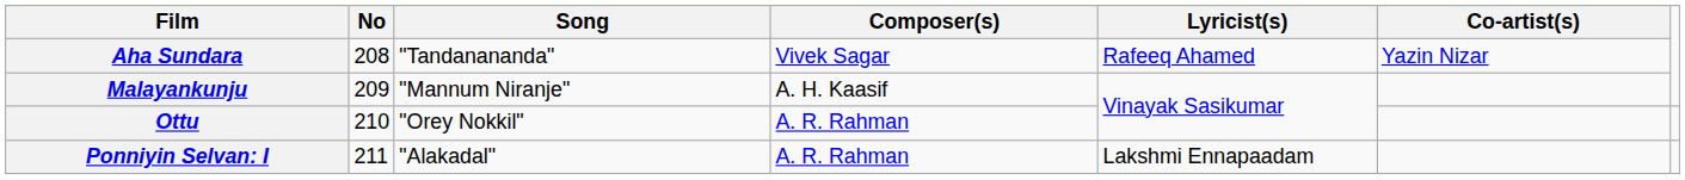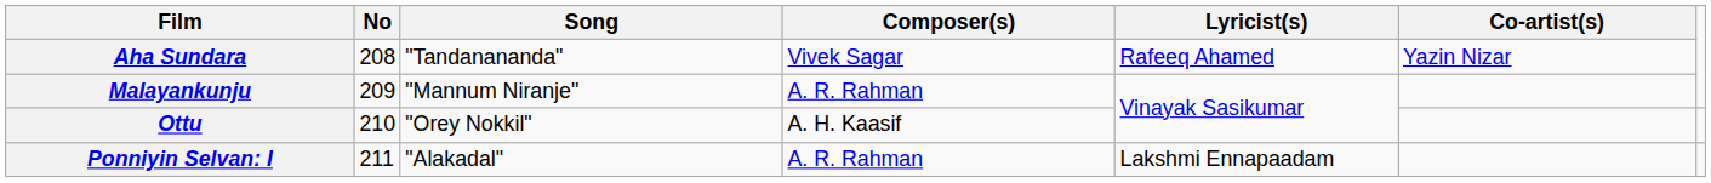Malayankunju | Composer(s): A. H. Kaasif -> A. R. Rahman
Ottu | Composer(s): A. R. Rahman -> A. H. Kaasif
